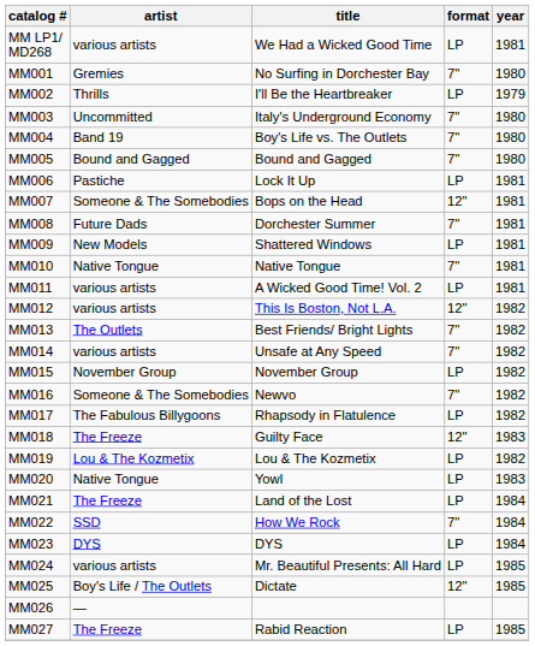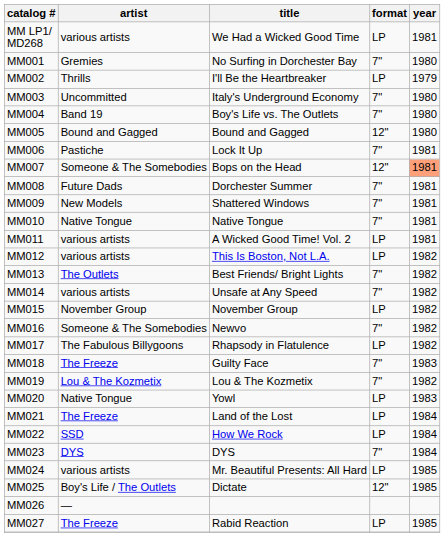MM005 | format: 7" -> 12"
MM006 | format: LP -> 7"
MM007 | year: no background -> lightsalmon background
MM009 | format: LP -> 7"
MM012 | format: 12" -> LP
MM018 | format: 12" -> 7"
MM019 | format: LP -> 7"
MM022 | format: 7" -> LP
MM023 | format: LP -> 7"
